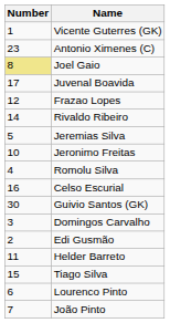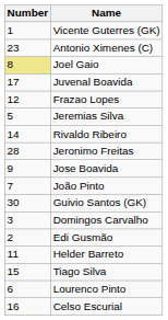rows swapped: Jeremias Silva <-> Rivaldo Ribeiro
Jeronimo Freitas | Number: 10 -> 28
+ row: 9 | Jose Boavida
- row: 4 | Romolu Silva
rows swapped: Celso Escurial <-> João Pinto
